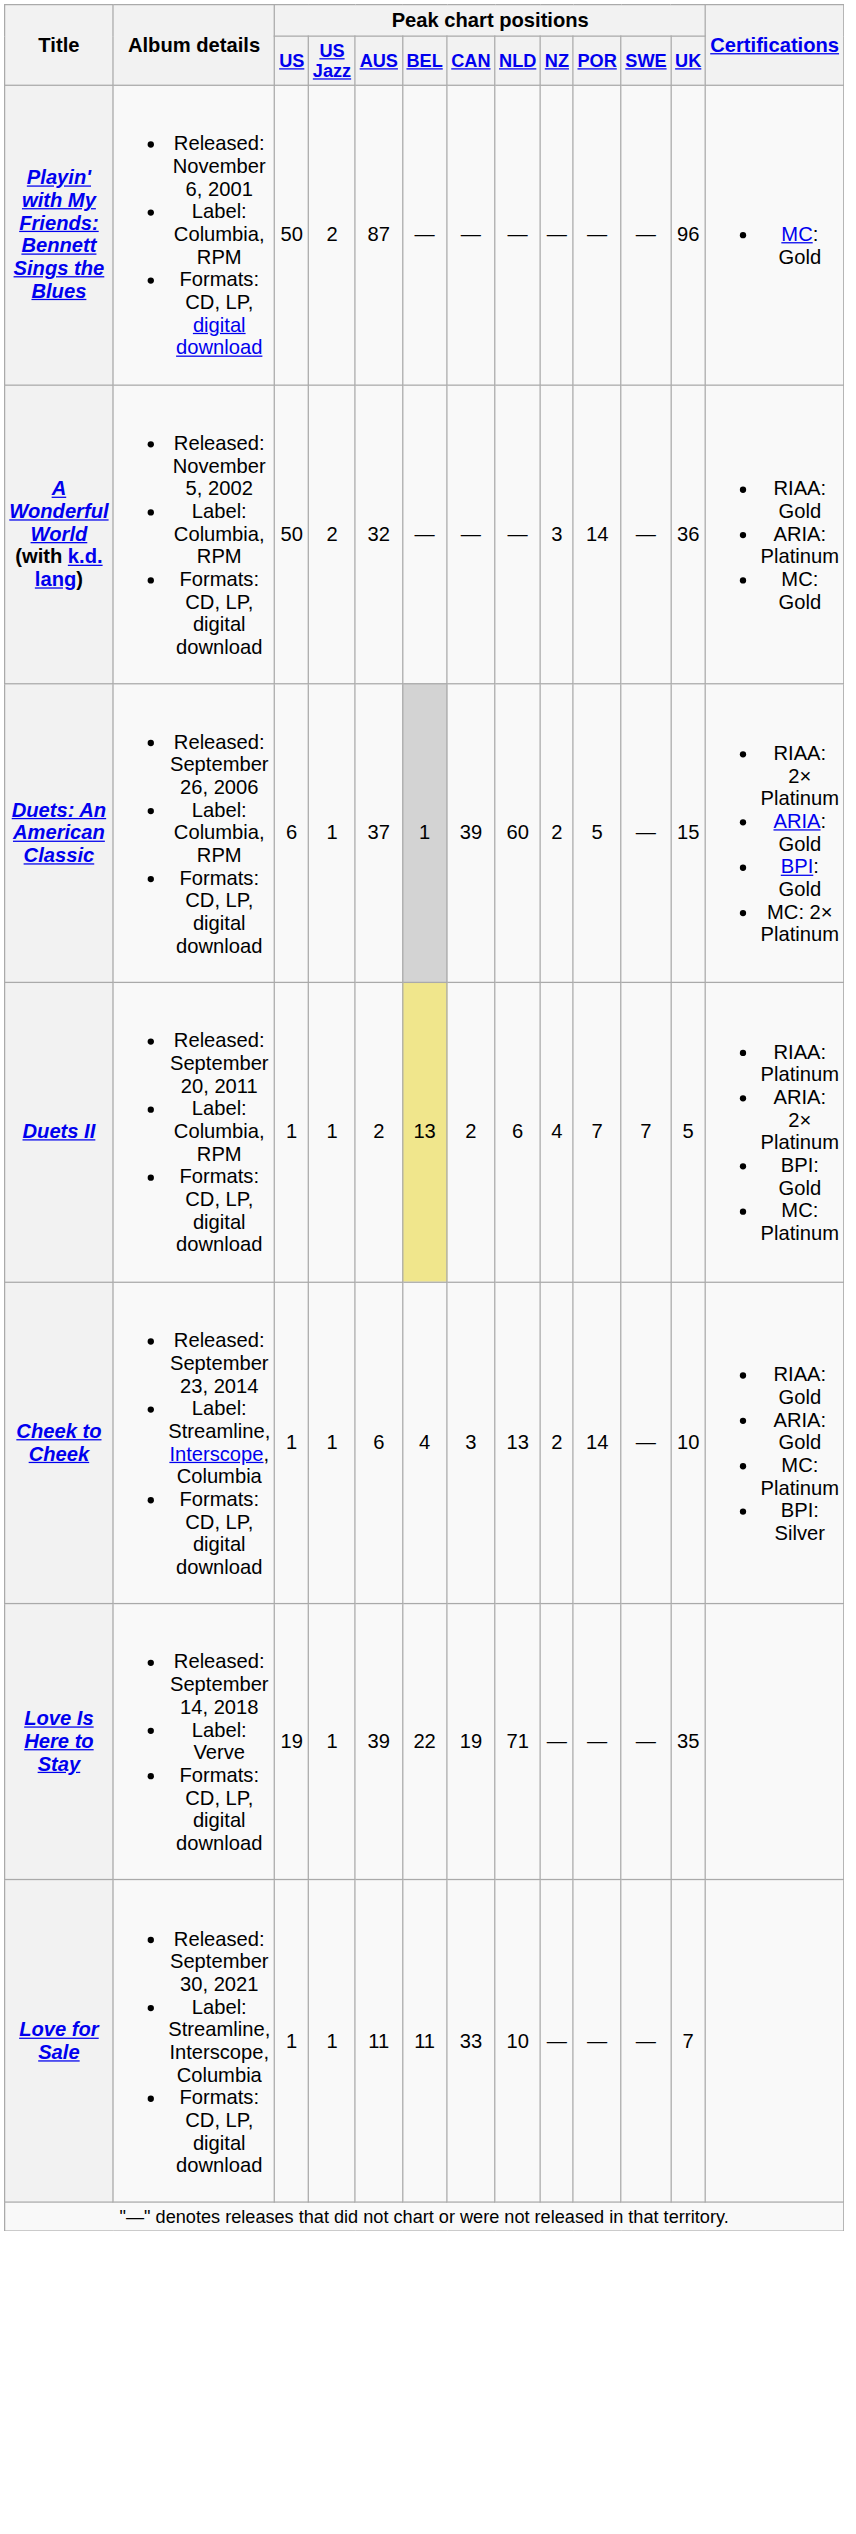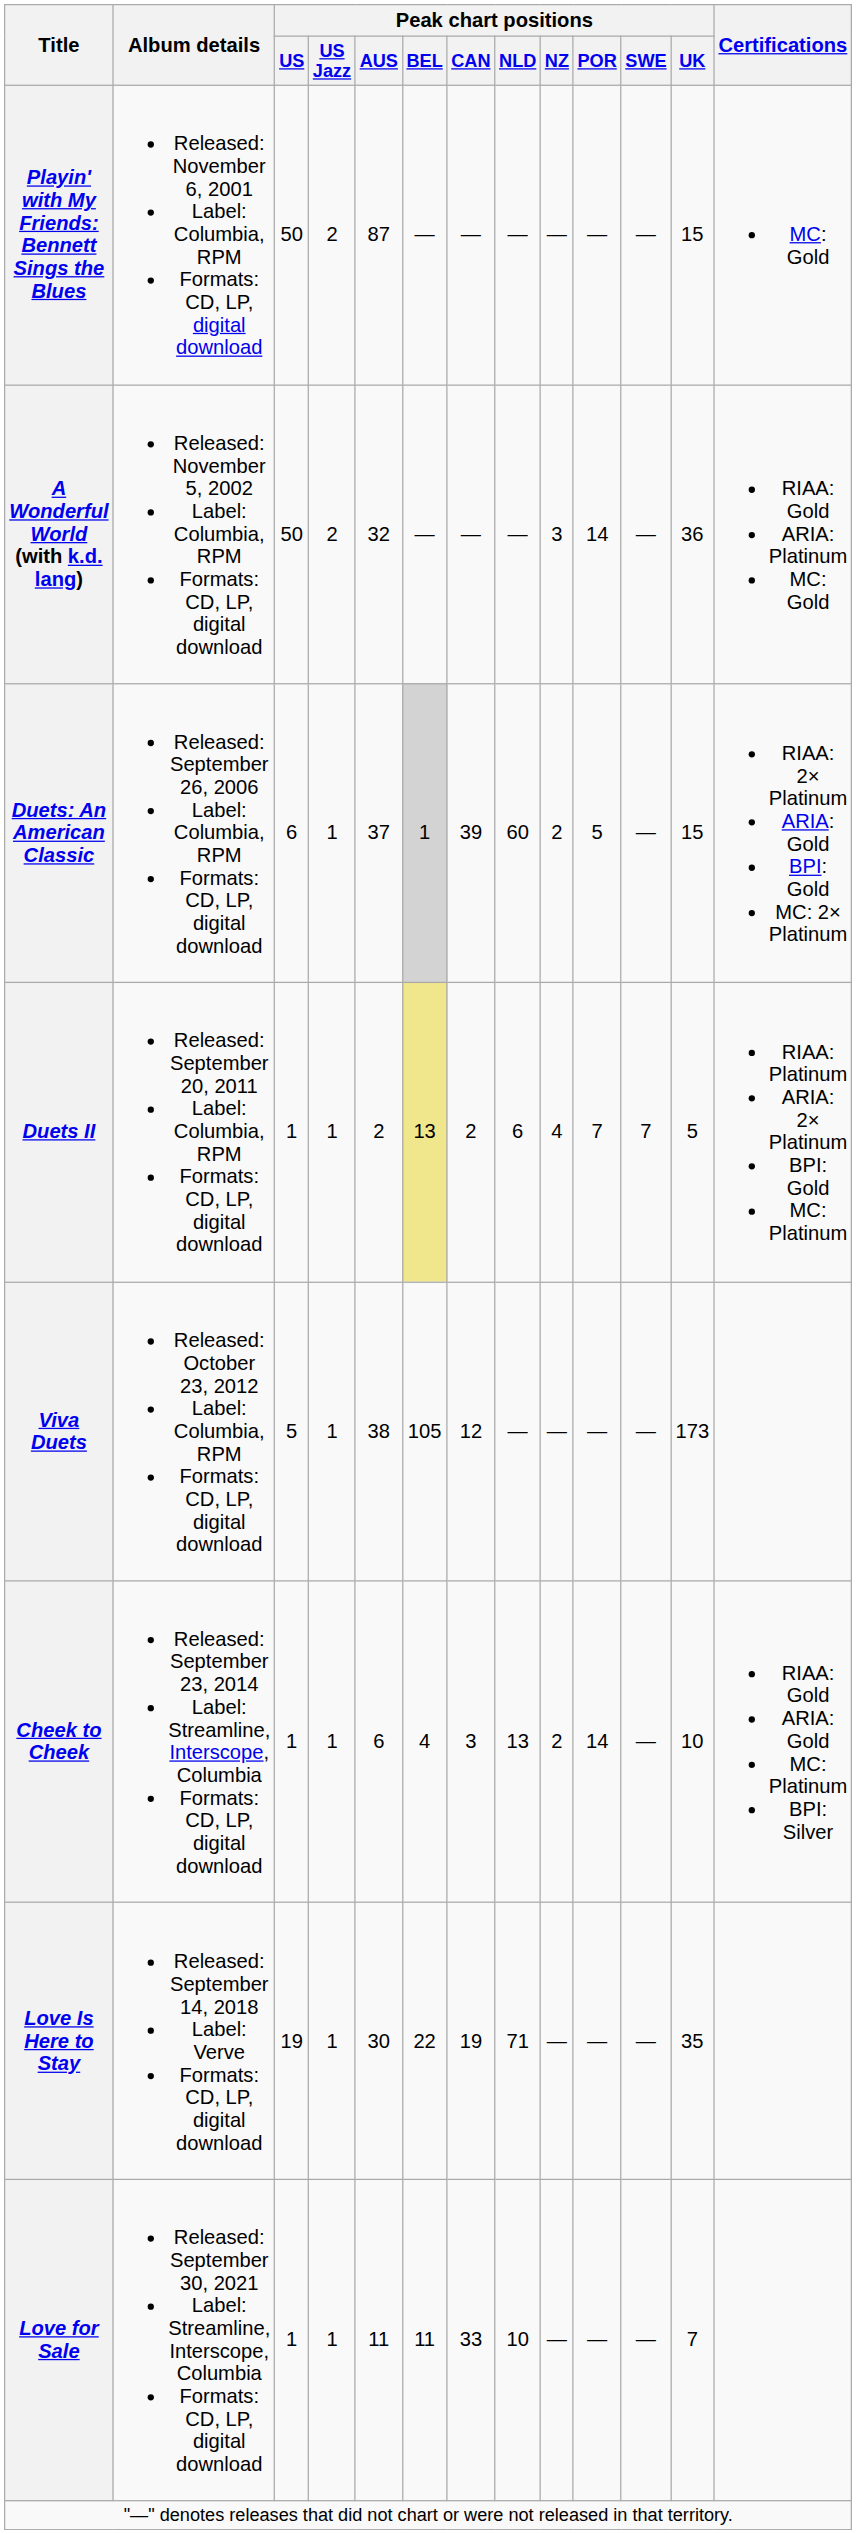Playin' with My Friends: Bennett Sings the Blues | Peak chart positions / UK: 96 -> 15
+ row: Viva Duets | Released: October 23, 2012 Label: Columbia, RPM Formats: CD, LP, digital download | 5 | 1 | 38 | 105 | 12 | — | — | — | — | 173
Love Is Here to Stay | Peak chart positions / AUS: 39 -> 30
